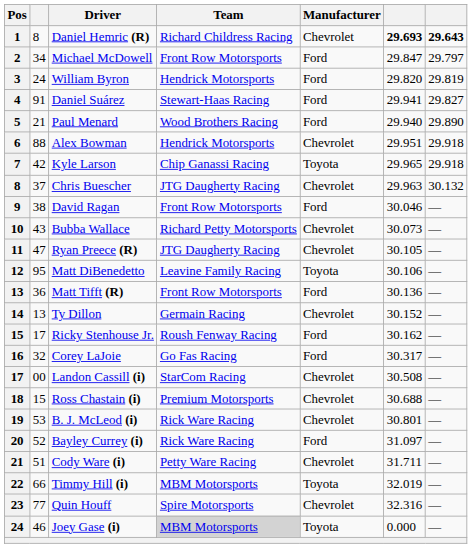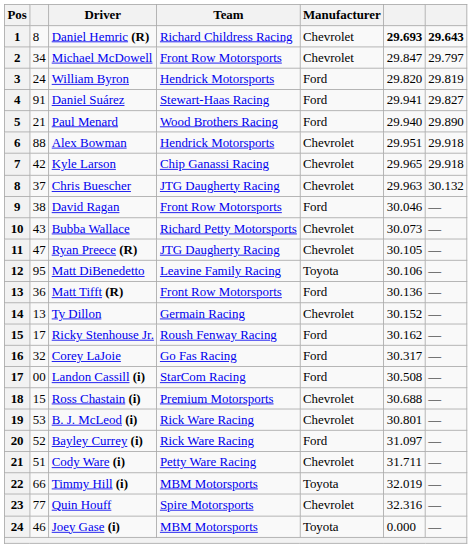Michael McDowell | Manufacturer: Ford -> Chevrolet
Kyle Larson | Manufacturer: Toyota -> Chevrolet
Landon Cassill (i) | Manufacturer: Chevrolet -> Ford
Joey Gase (i) | Team: lightgrey background -> no background
